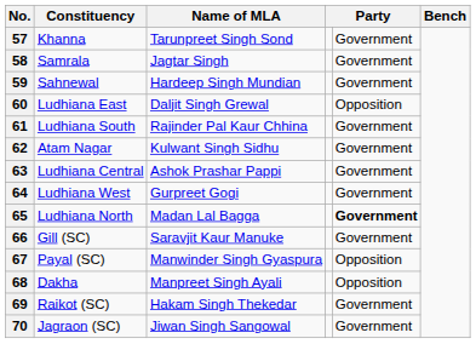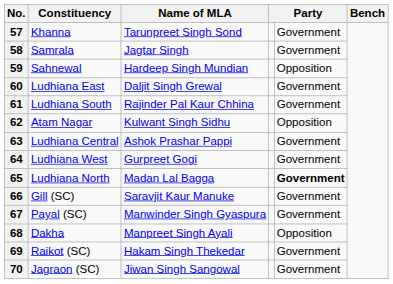59 | column 5: Government -> Opposition
60 | column 5: Opposition -> Government
62 | column 5: Government -> Opposition
67 | column 5: Opposition -> Government
